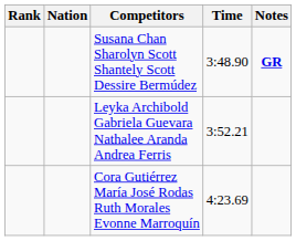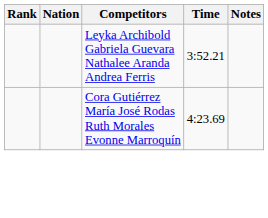- row: Susana Chan Sharolyn Scott Shantely Scott Dessire Bermúdez | 3:48.90 | GR
